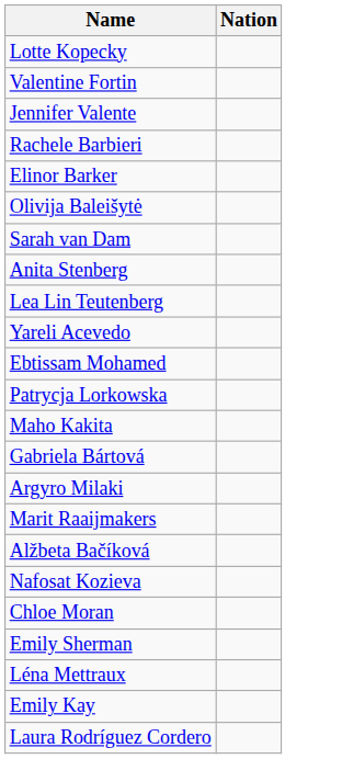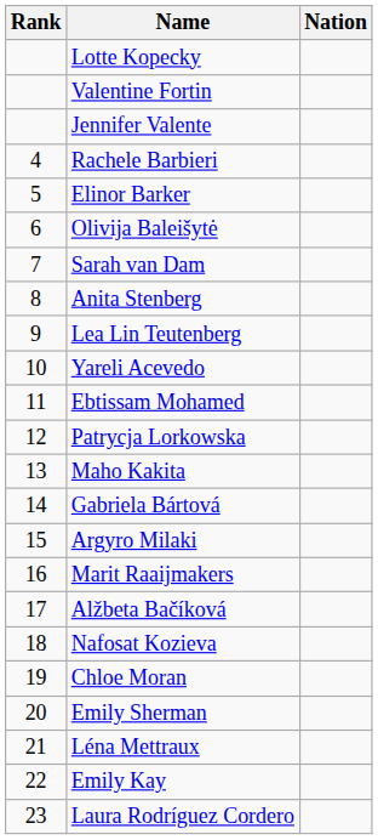+ column: Rank | 4 | 5 | 6 | 7 | 8 | 9 | 10 | 11 | 12 | 13 | 14 | 15 | 16 | 17 | 18 | 19 | 20 | 21 | 22 | 23
